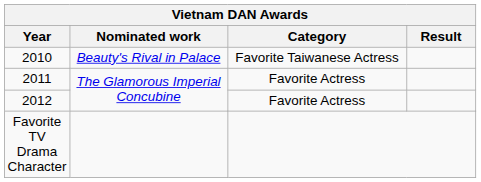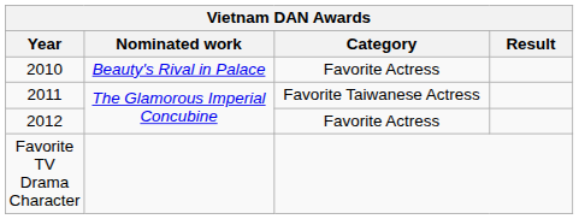2010 | Category: Favorite Taiwanese Actress -> Favorite Actress
2011 | Category: Favorite Actress -> Favorite Taiwanese Actress
